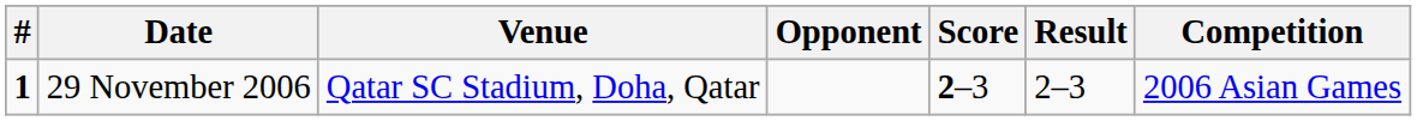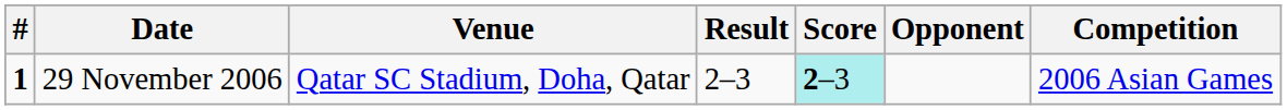columns swapped: Opponent <-> Result
29 November 2006 | Score: no background -> paleturquoise background
